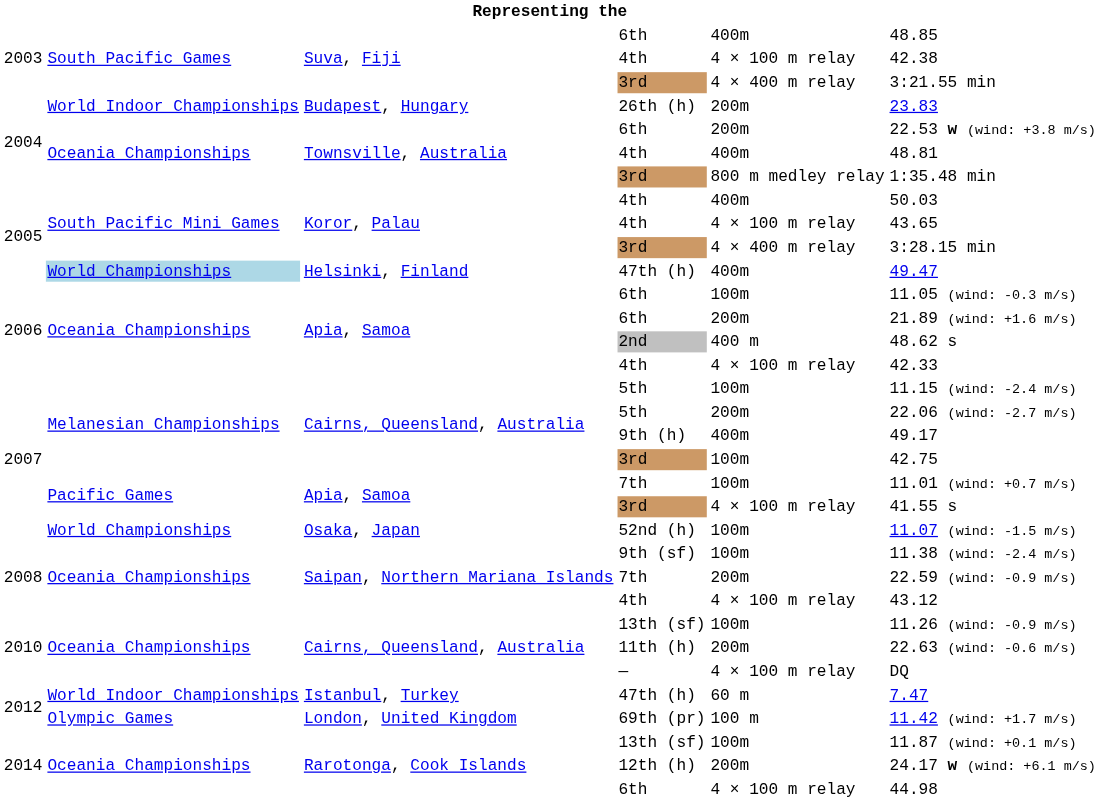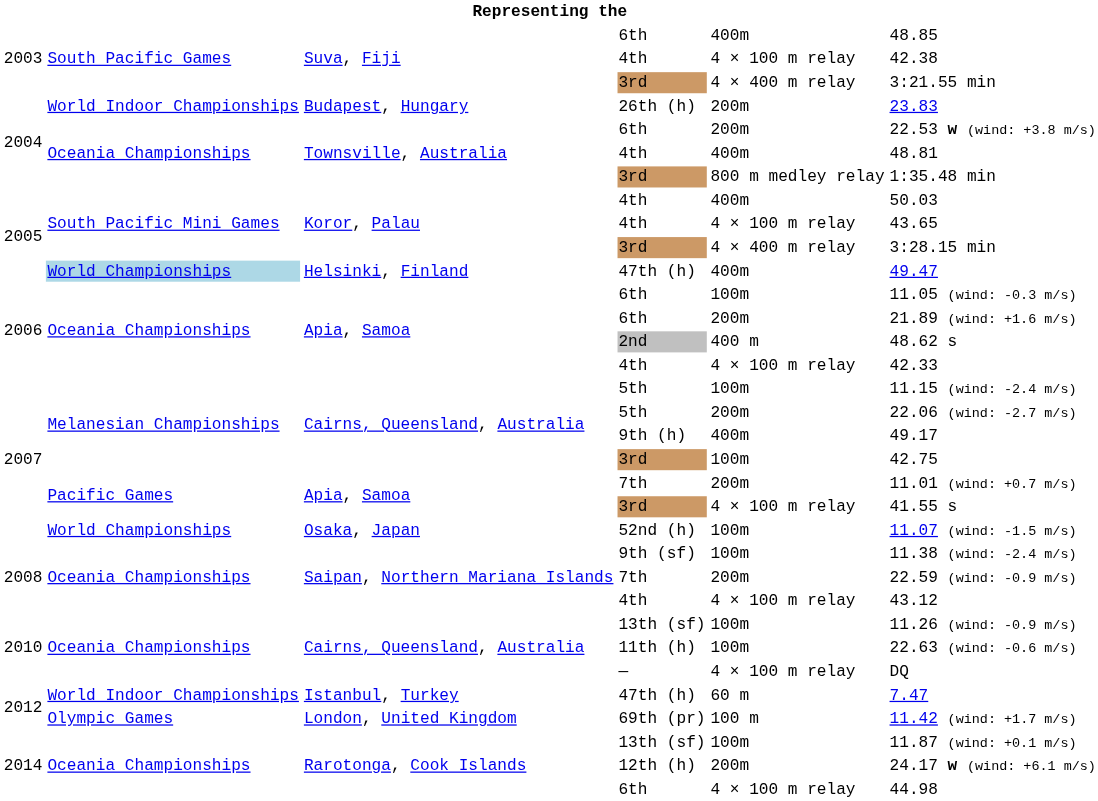Apia, Samoa / 7th | column 5: 100m -> 200m
11th (h) | column 5: 200m -> 100m
